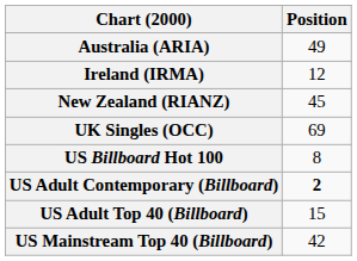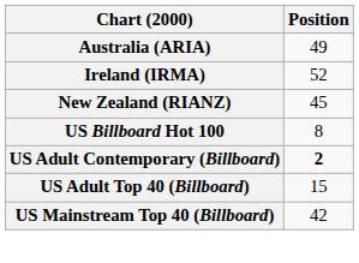Ireland (IRMA) | Position: 12 -> 52
- row: UK Singles (OCC) | 69
